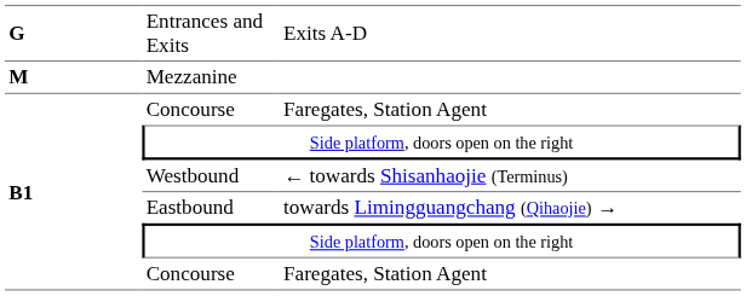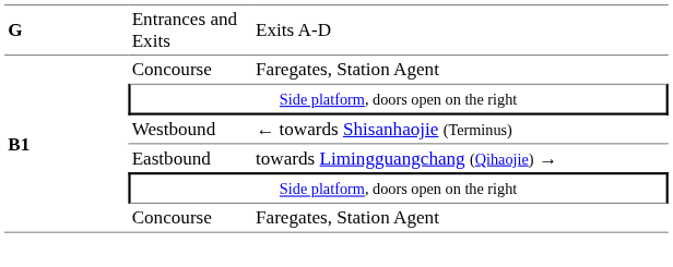- row: M | Mezzanine
